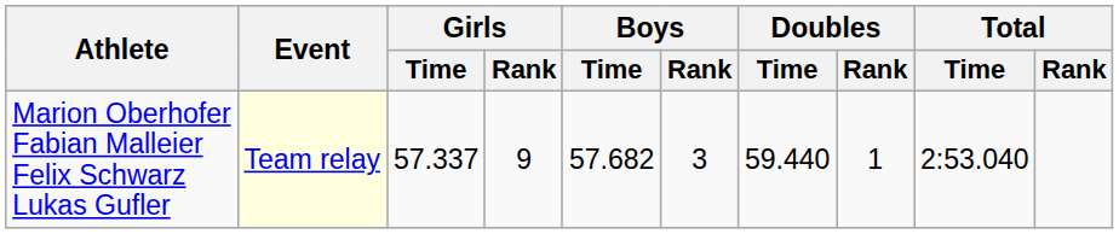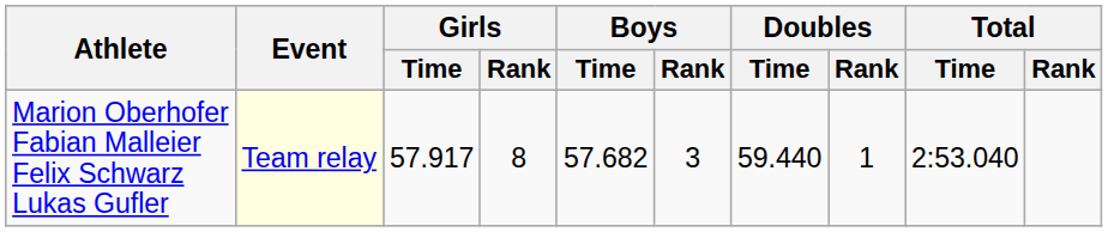Marion Oberhofer Fabian Malleier Felix Schwarz Lukas Gufler | Girls / Time: 57.337 -> 57.917
Marion Oberhofer Fabian Malleier Felix Schwarz Lukas Gufler | Girls / Rank: 9 -> 8
